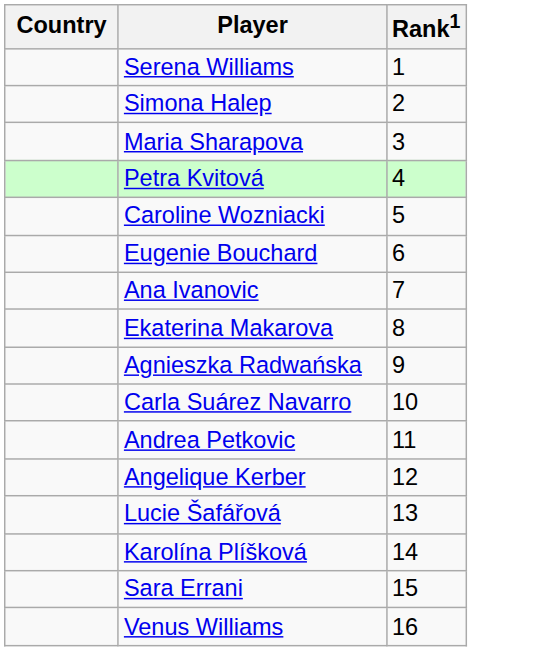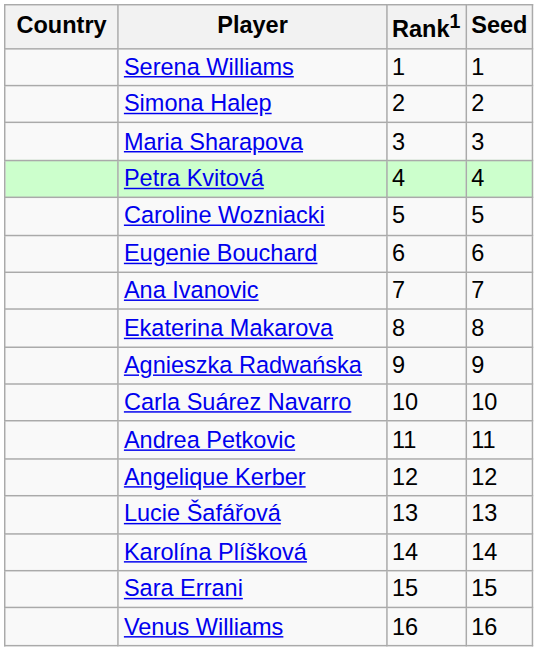+ column: Seed | 1 | 2 | 3 | 4 | 5 | 6 | 7 | 8 | 9 | 10 | 11 | 12 | 13 | 14 | 15 | 16
